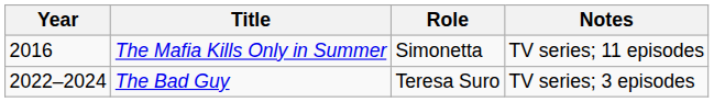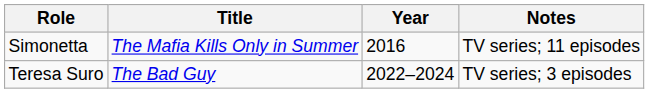columns swapped: Year <-> Role
